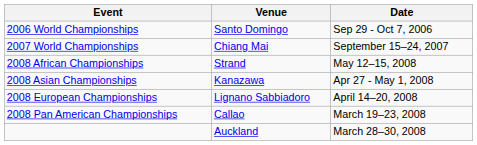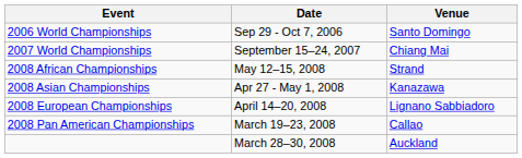columns swapped: Date <-> Venue
